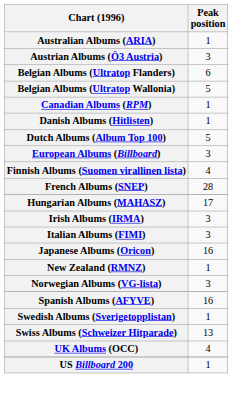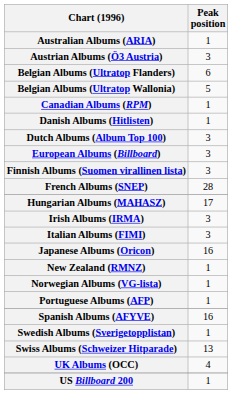Dutch Albums (Album Top 100) | Peak position: 5 -> 3
Finnish Albums (Suomen virallinen lista) | Peak position: 4 -> 3
Norwegian Albums (VG-lista) | Peak position: 3 -> 1
+ row: Portuguese Albums (AFP) | 1
